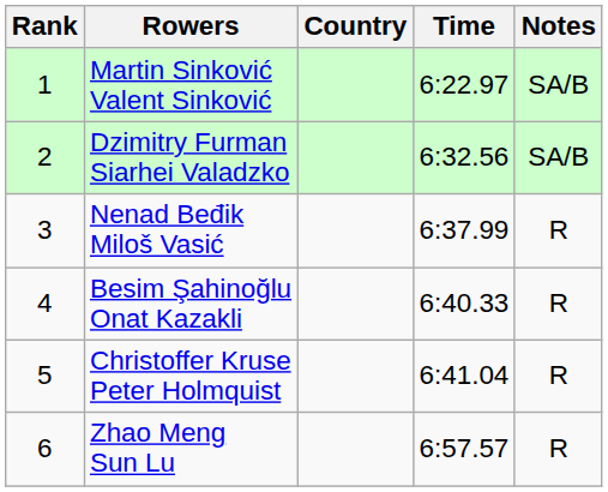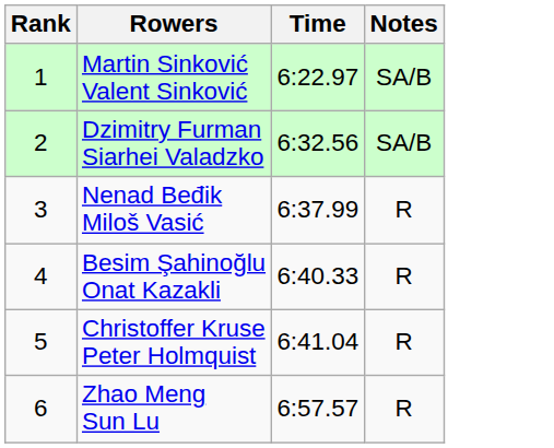- column: Country
